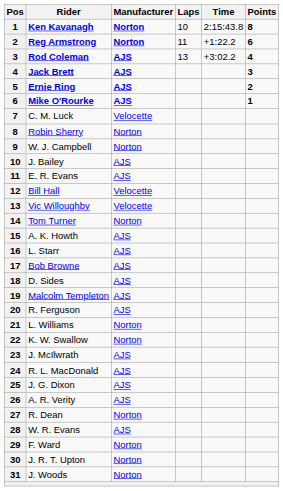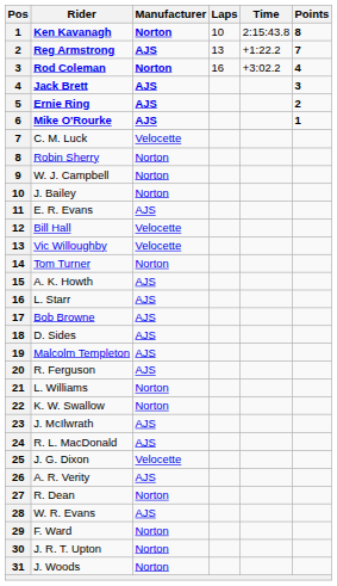Reg Armstrong | Manufacturer: Norton -> AJS
Reg Armstrong | Laps: 11 -> 13
Reg Armstrong | Points: 6 -> 7
Rod Coleman | Manufacturer: AJS -> Norton
Rod Coleman | Laps: 13 -> 16
J. Bailey | Manufacturer: AJS -> Norton
J. G. Dixon | Manufacturer: AJS -> Velocette
